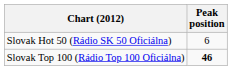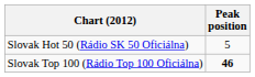Slovak Hot 50 (Rádio SK 50 Oficiálna) | Peak position: 6 -> 5
